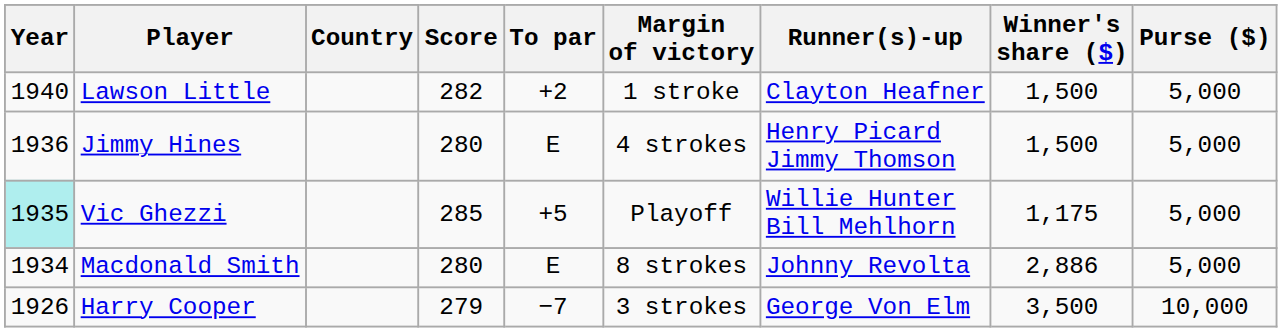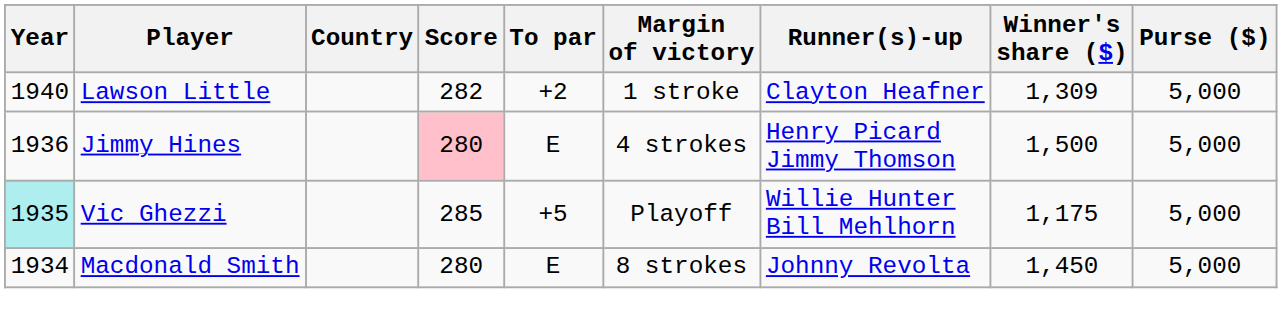Lawson Little | Winner's share ($): 1,500 -> 1,309
Jimmy Hines | Score: no background -> pink background
Macdonald Smith | Winner's share ($): 2,886 -> 1,450
- row: 1926 | Harry Cooper | 279 | −7 | 3 strokes | George Von Elm | 3,500 | 10,000
